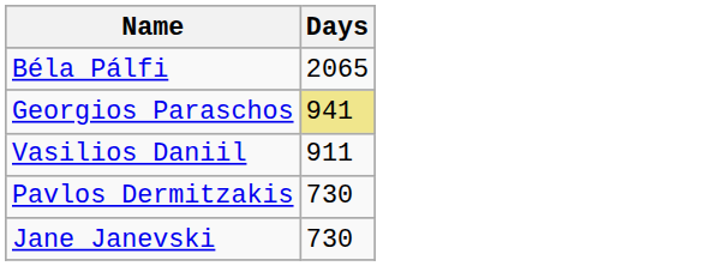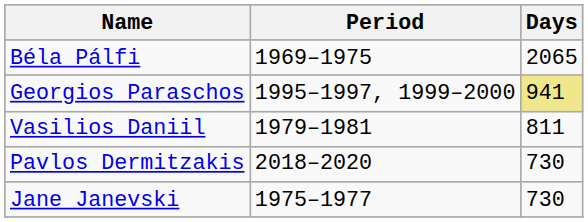+ column: Period | 1969–1975 | 1995–1997, 1999–2000 | 1979–1981 | 2018–2020 | 1975–1977
Vasilios Daniil | Days: 911 -> 811
